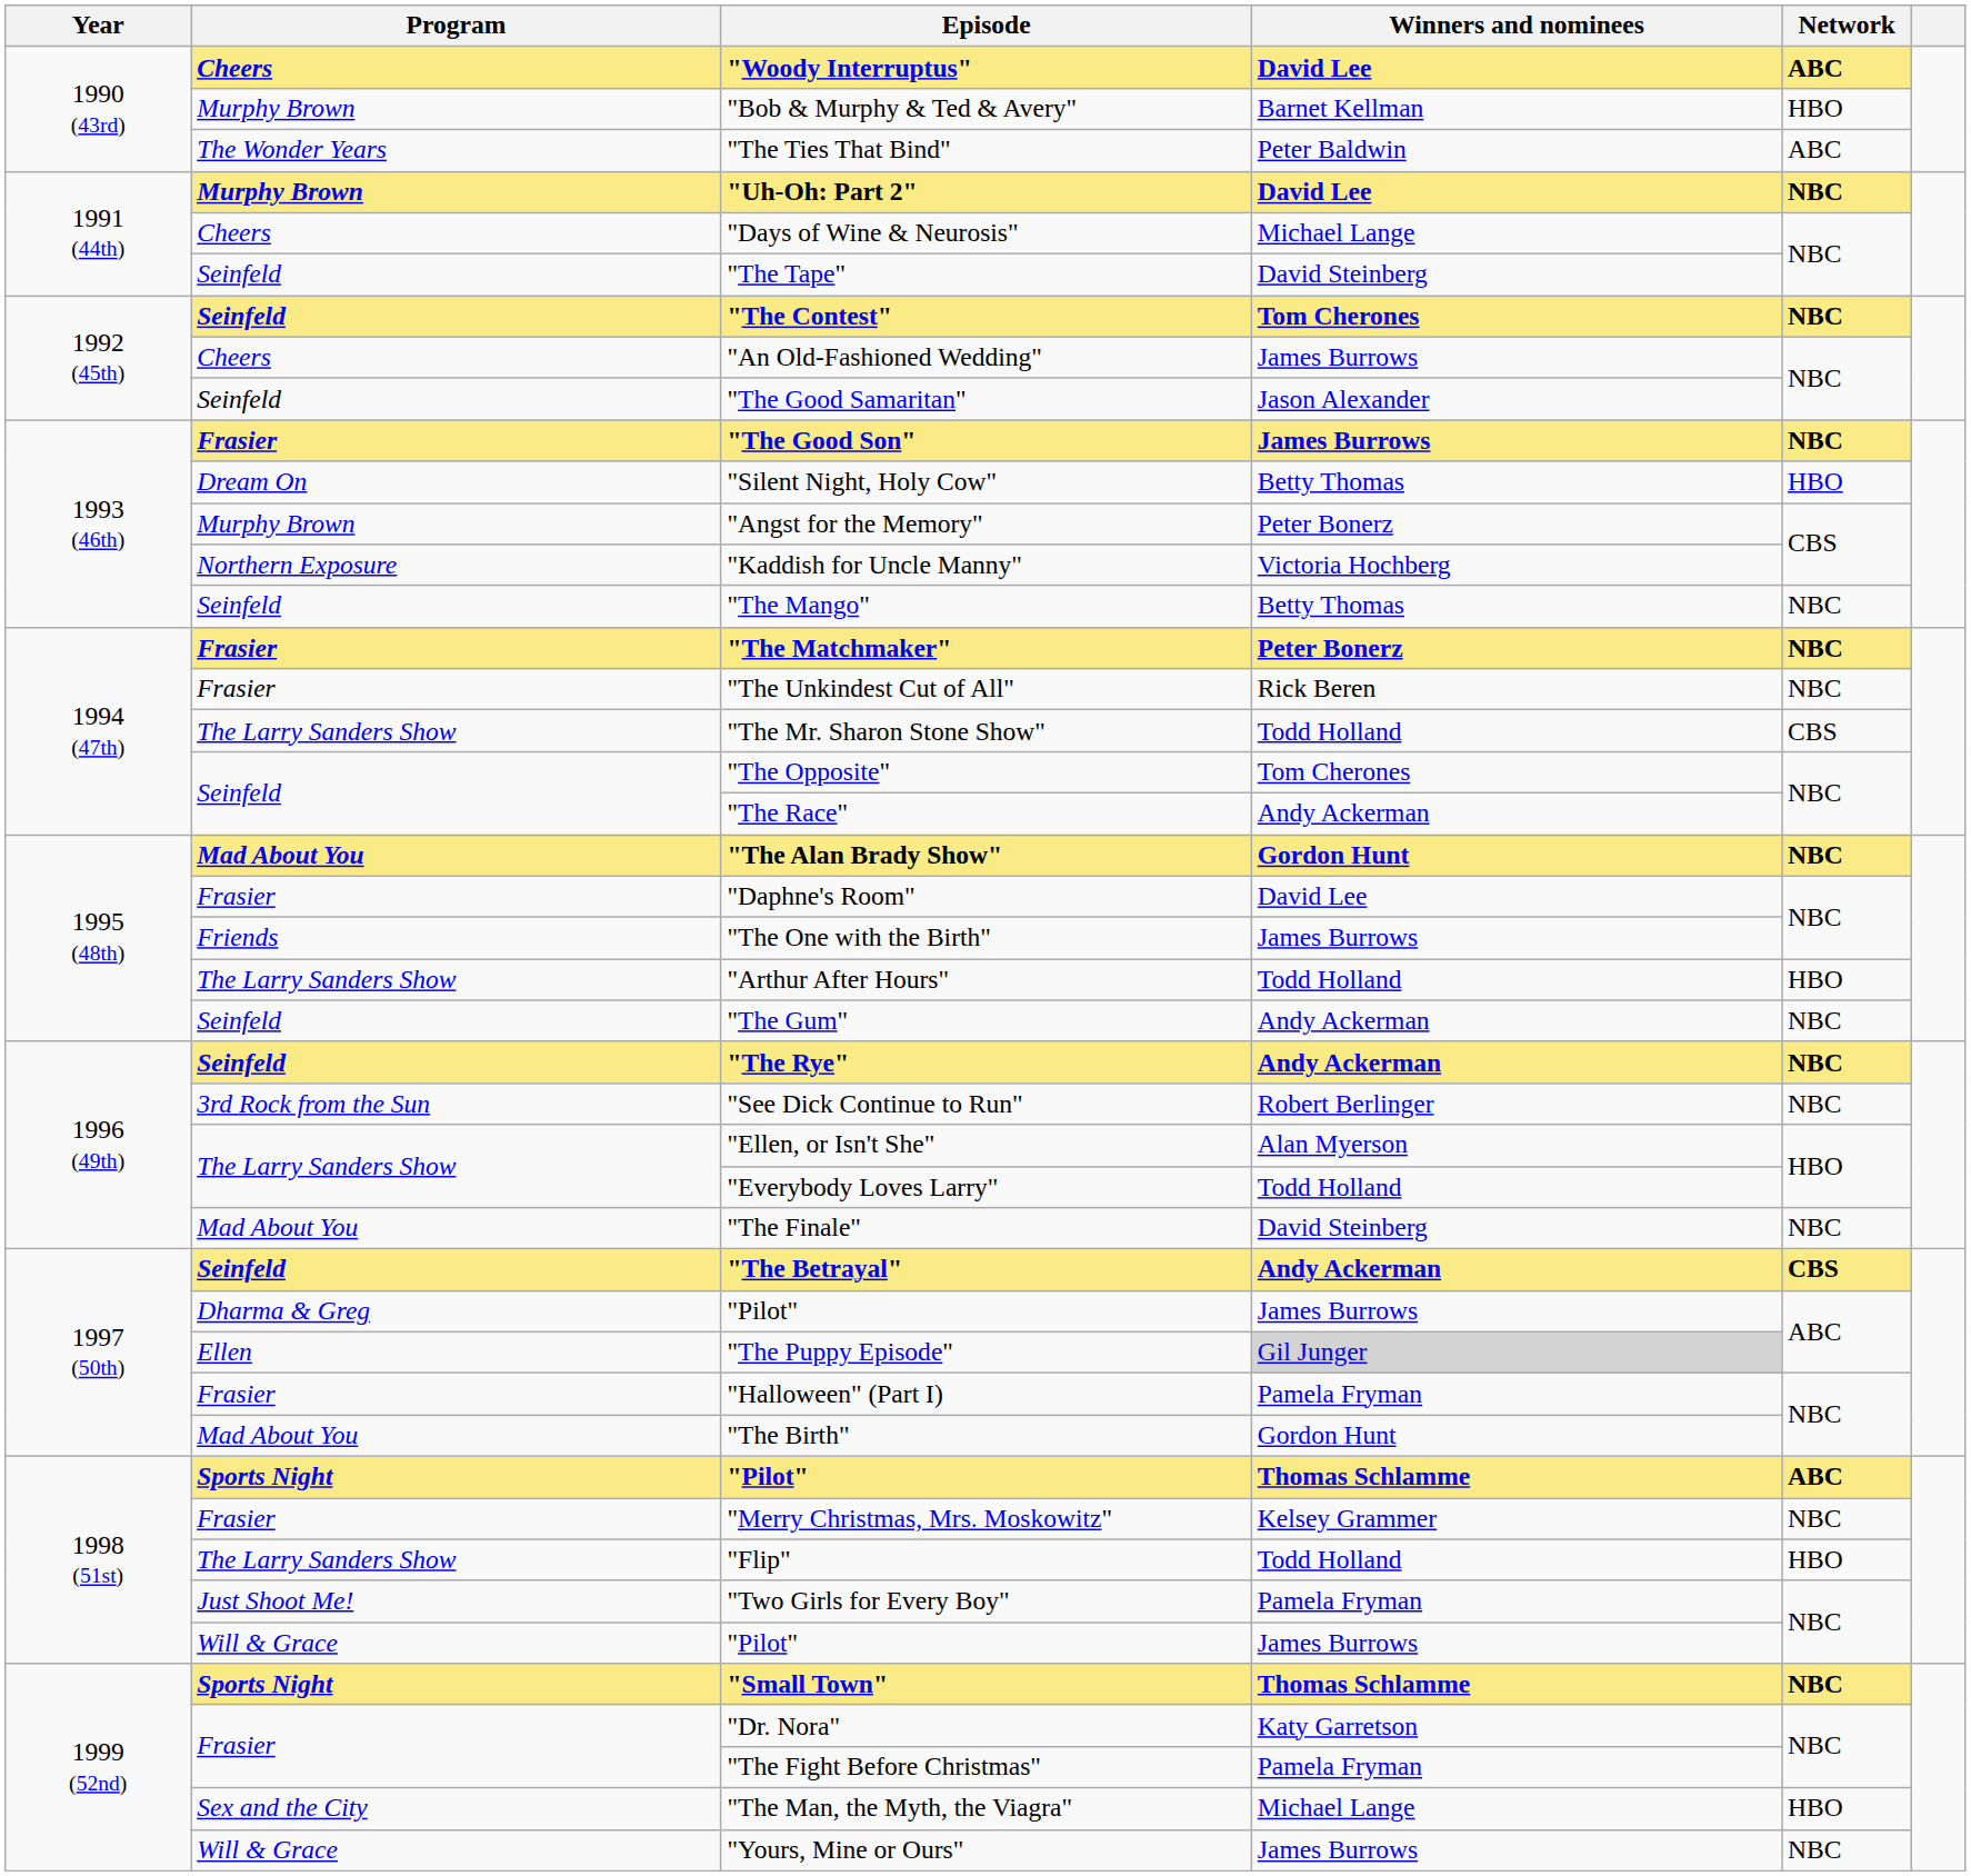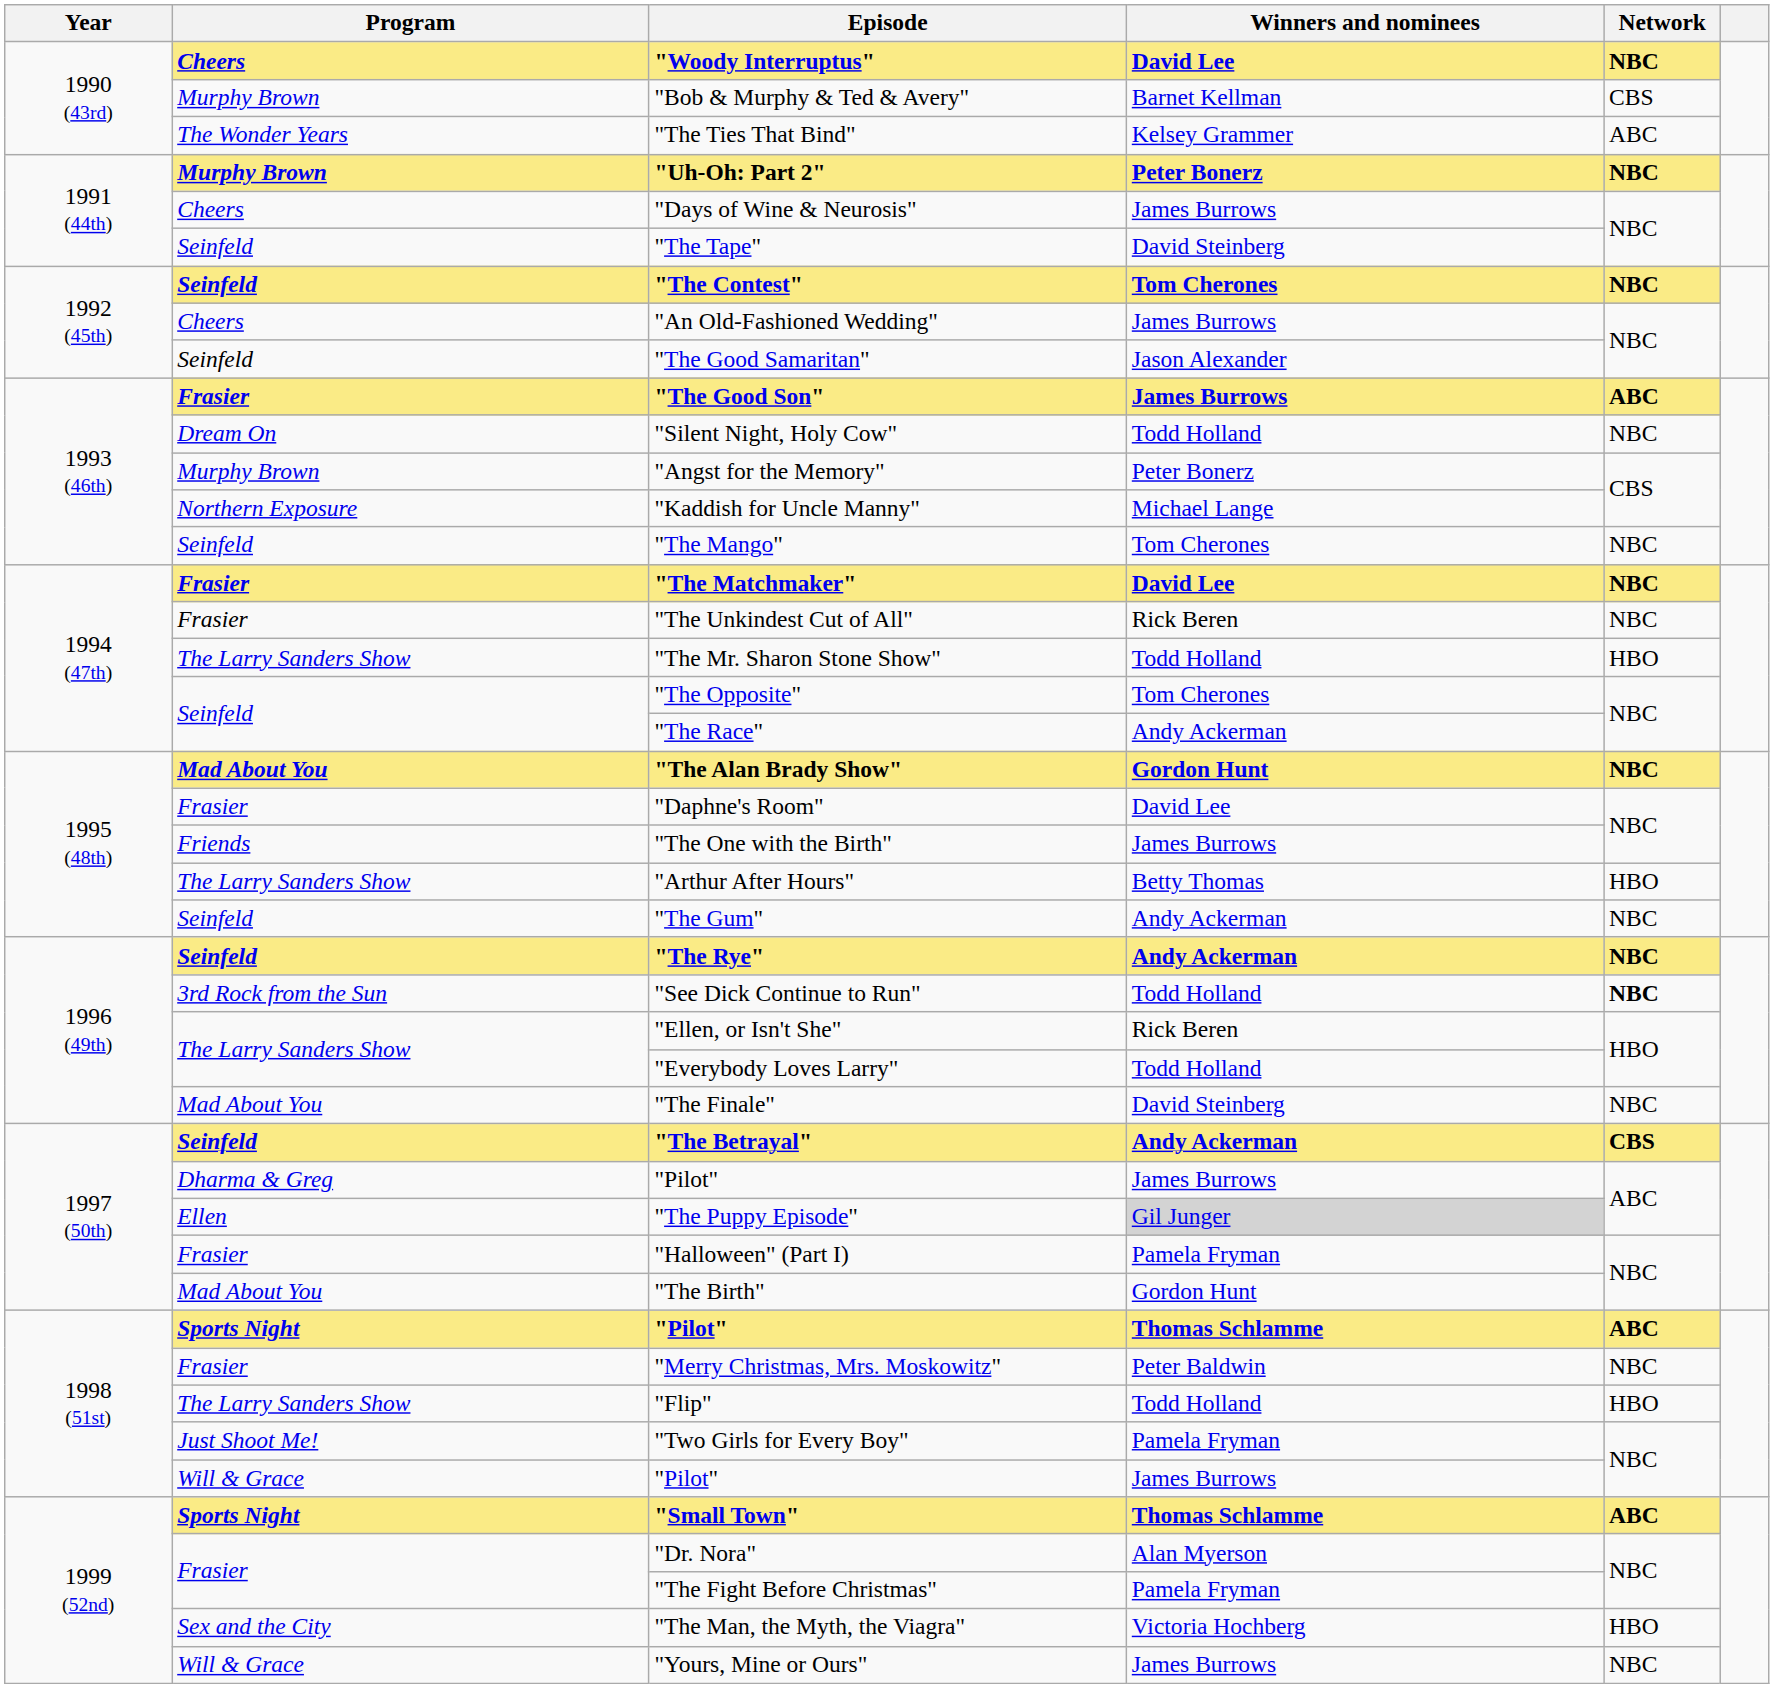"Woody Interruptus" | Network: ABC -> NBC
"Bob & Murphy & Ted & Avery" | Network: HBO -> CBS
"The Ties That Bind" | Winners and nominees: Peter Baldwin -> Kelsey Grammer
"Uh-Oh: Part 2" | Winners and nominees: David Lee -> Peter Bonerz
"Days of Wine & Neurosis" | Winners and nominees: Michael Lange -> James Burrows
"The Good Son" | Network: NBC -> ABC
"Silent Night, Holy Cow" | Winners and nominees: Betty Thomas -> Todd Holland
"Silent Night, Holy Cow" | Network: HBO -> NBC
"Kaddish for Uncle Manny" | Winners and nominees: Victoria Hochberg -> Michael Lange
"The Mango" | Winners and nominees: Betty Thomas -> Tom Cherones
"The Matchmaker" | Winners and nominees: Peter Bonerz -> David Lee
"The Mr. Sharon Stone Show" | Network: CBS -> HBO
"Arthur After Hours" | Winners and nominees: Todd Holland -> Betty Thomas
"See Dick Continue to Run" | Winners and nominees: Robert Berlinger -> Todd Holland
"See Dick Continue to Run" | Network: normal -> bold
"Ellen, or Isn't She" | Winners and nominees: Alan Myerson -> Rick Beren
"Merry Christmas, Mrs. Moskowitz" | Winners and nominees: Kelsey Grammer -> Peter Baldwin
"Small Town" | Network: NBC -> ABC
"Dr. Nora" | Winners and nominees: Katy Garretson -> Alan Myerson
"The Man, the Myth, the Viagra" | Winners and nominees: Michael Lange -> Victoria Hochberg
